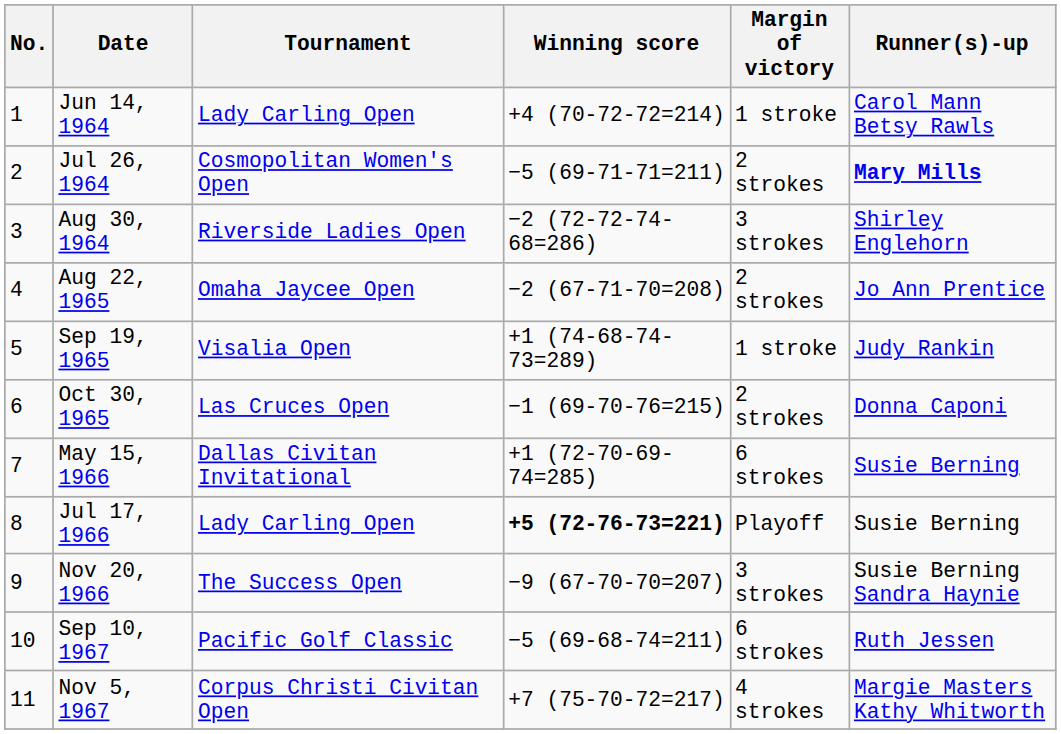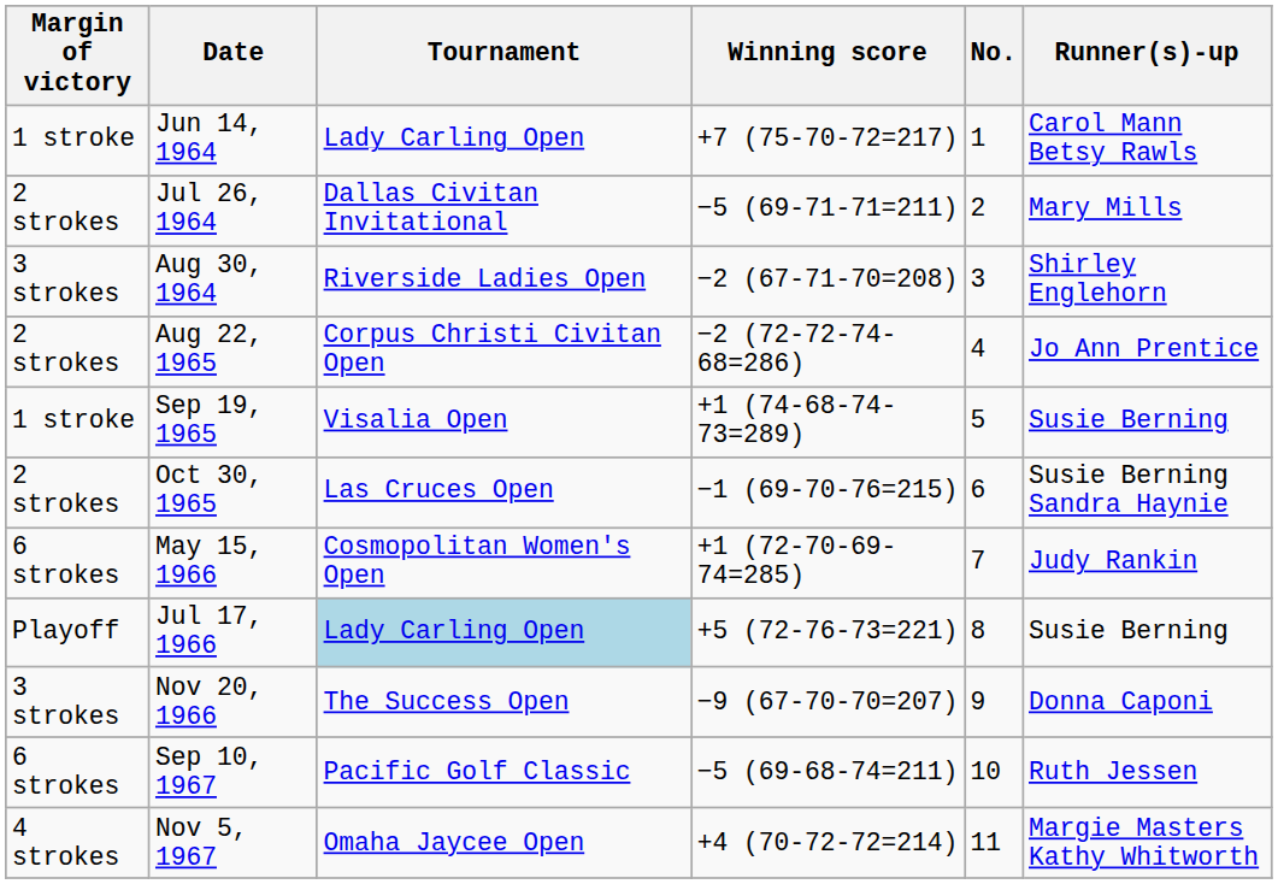columns swapped: No. <-> Margin of victory
Jun 14, 1964 | Winning score: +4 (70-72-72=214) -> +7 (75-70-72=217)
Jul 26, 1964 | Tournament: Cosmopolitan Women's Open -> Dallas Civitan Invitational
Jul 26, 1964 | Runner(s)-up: bold -> normal
Aug 30, 1964 | Winning score: −2 (72-72-74-68=286) -> −2 (67-71-70=208)
Aug 22, 1965 | Tournament: Omaha Jaycee Open -> Corpus Christi Civitan Open
Aug 22, 1965 | Winning score: −2 (67-71-70=208) -> −2 (72-72-74-68=286)
Sep 19, 1965 | Runner(s)-up: Judy Rankin -> Susie Berning
Oct 30, 1965 | Runner(s)-up: Donna Caponi -> Susie Berning Sandra Haynie
May 15, 1966 | Tournament: Dallas Civitan Invitational -> Cosmopolitan Women's Open
May 15, 1966 | Runner(s)-up: Susie Berning -> Judy Rankin
Jul 17, 1966 | Tournament: no background -> lightblue background
Jul 17, 1966 | Winning score: bold -> normal
Nov 20, 1966 | Runner(s)-up: Susie Berning Sandra Haynie -> Donna Caponi
Nov 5, 1967 | Tournament: Corpus Christi Civitan Open -> Omaha Jaycee Open
Nov 5, 1967 | Winning score: +7 (75-70-72=217) -> +4 (70-72-72=214)
